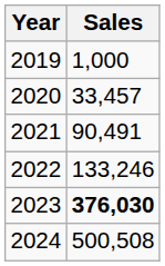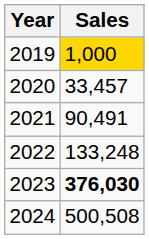2019 | Sales: no background -> gold background
2022 | Sales: 133,246 -> 133,248
